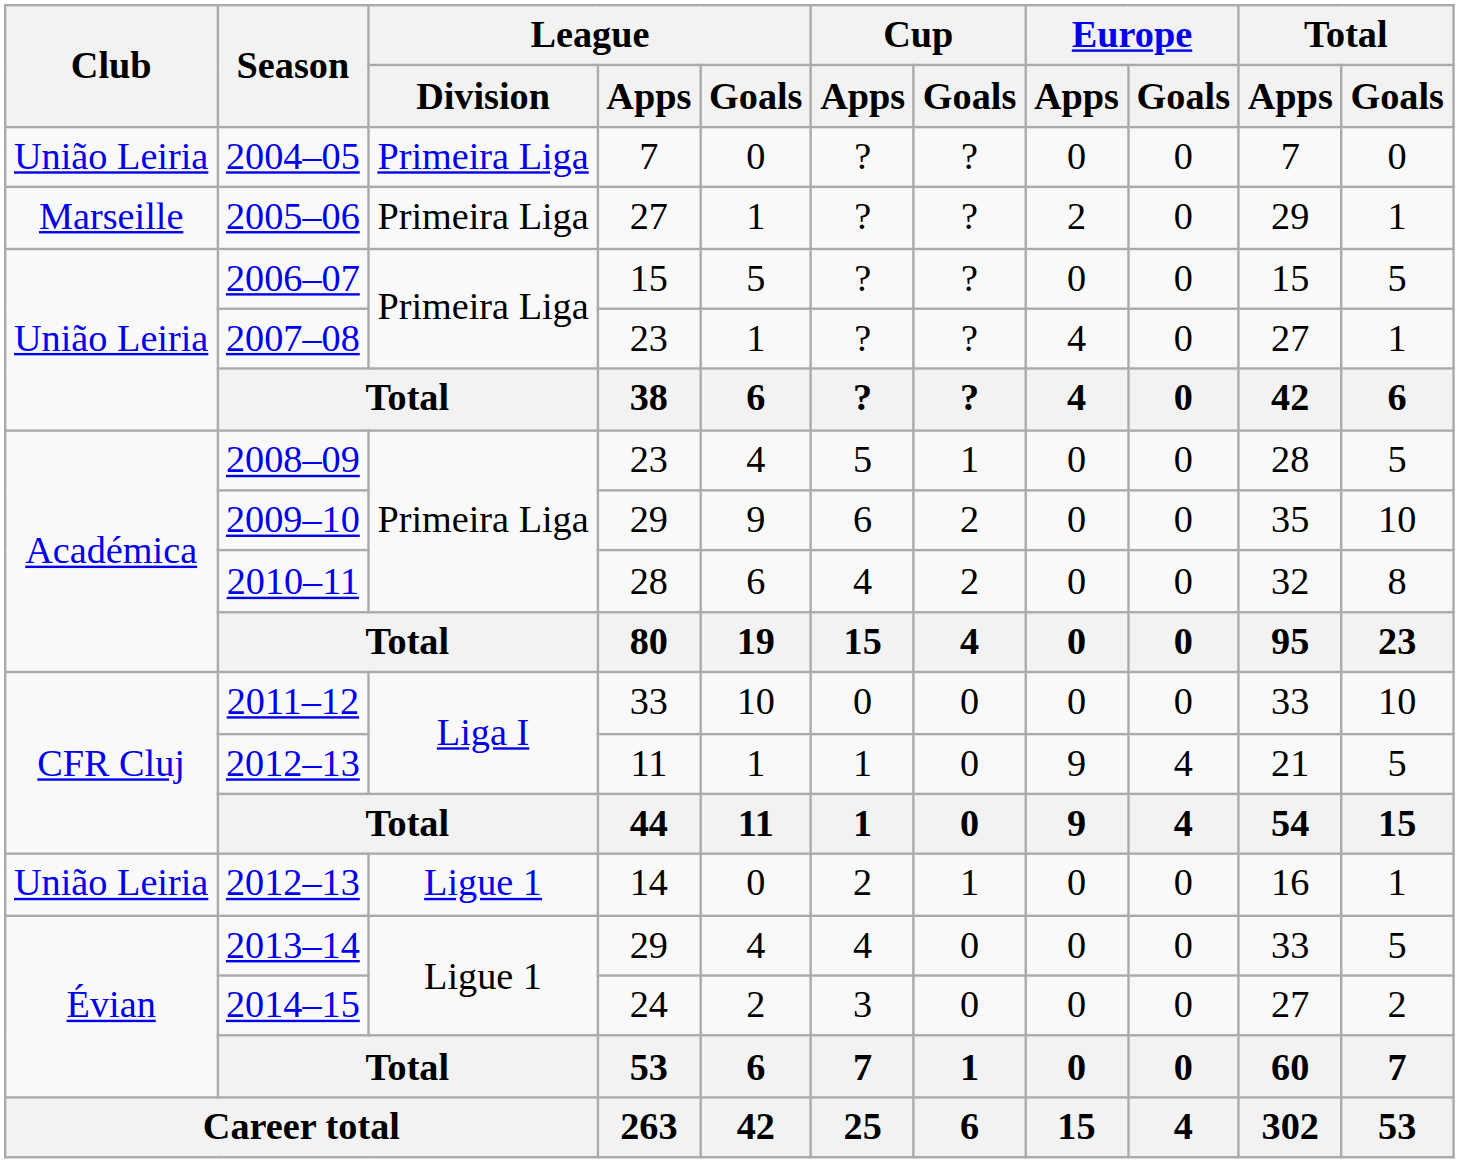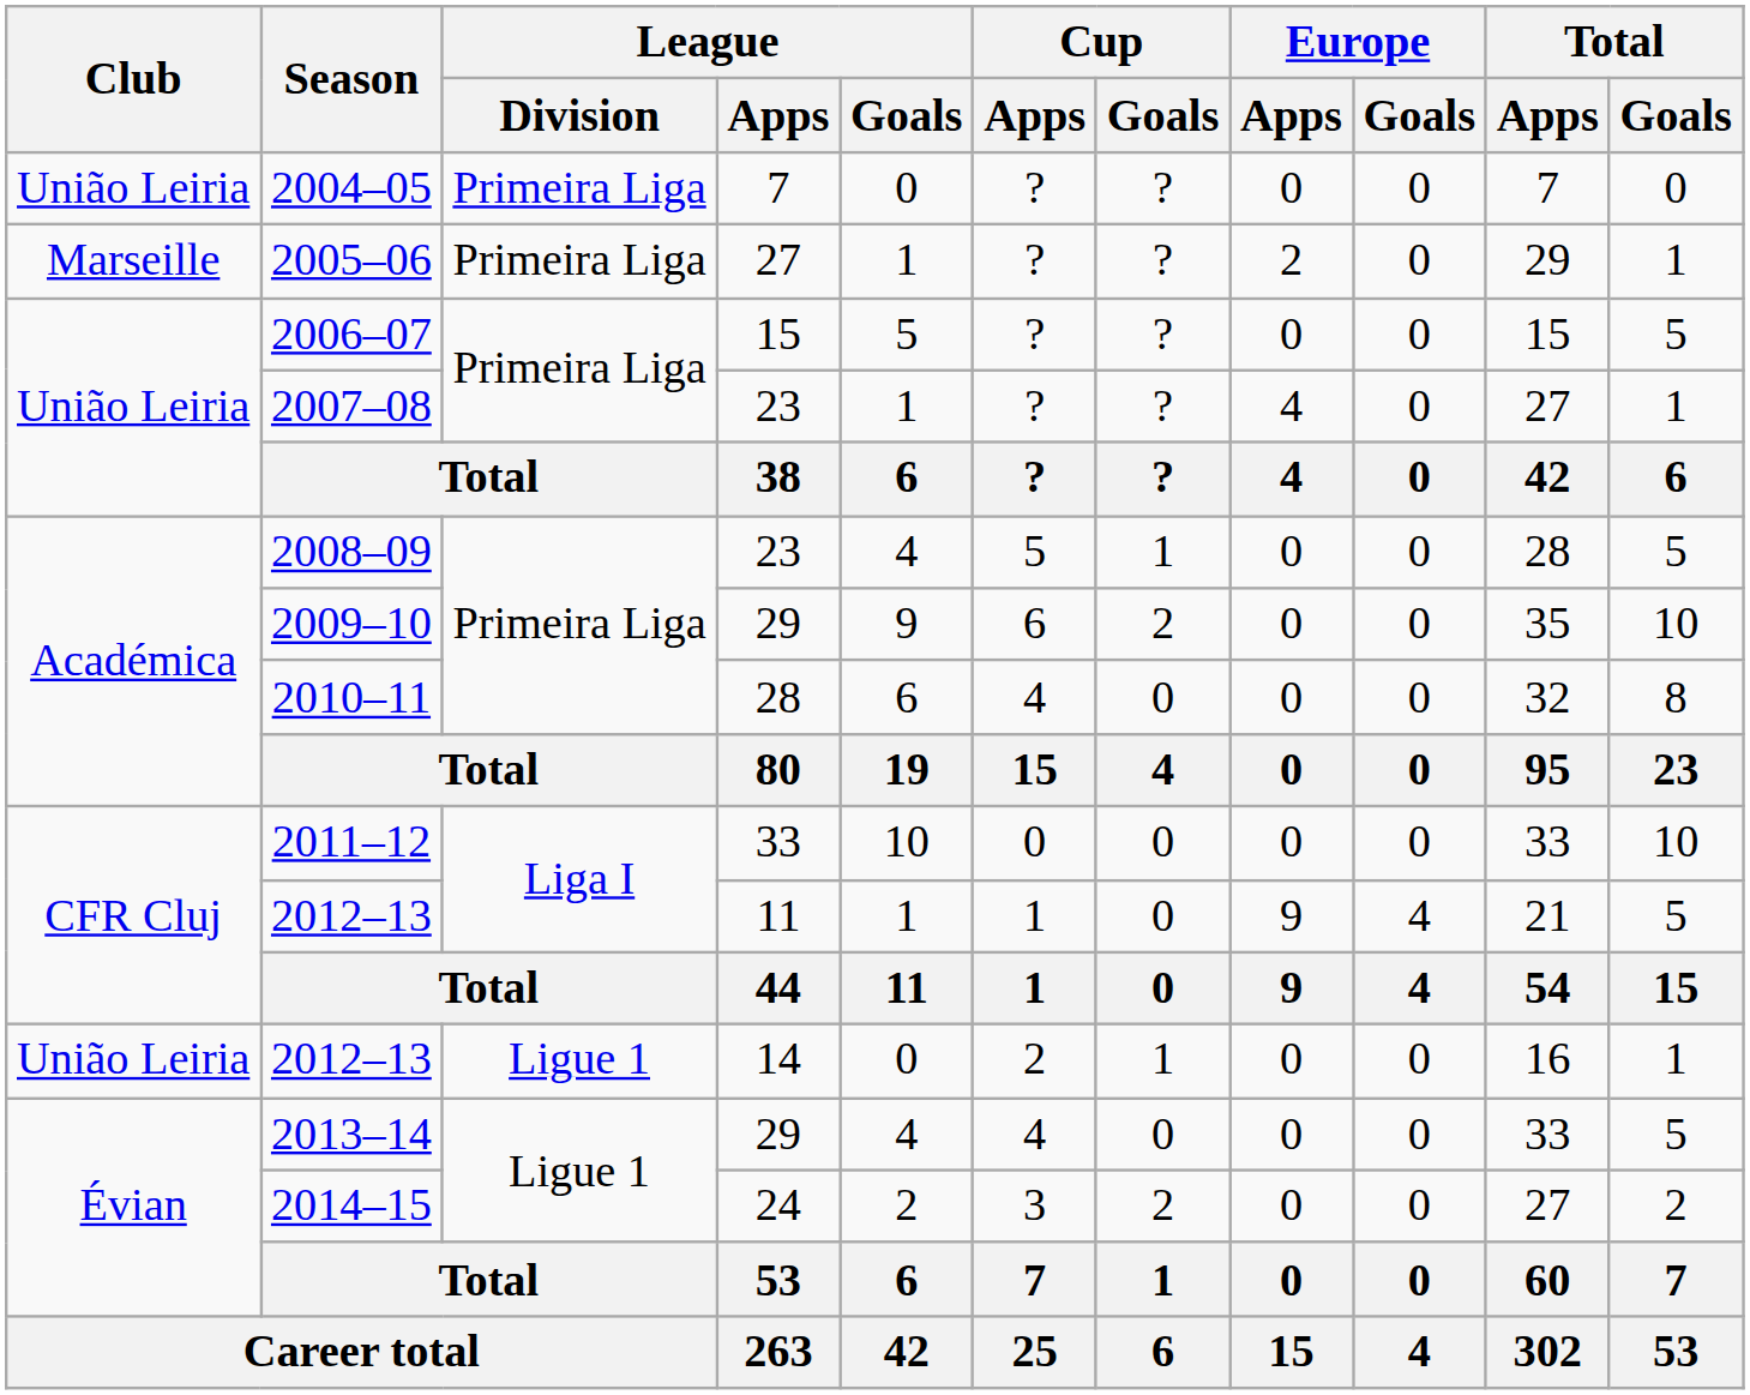2010–11 | Cup / Goals: 2 -> 0
2014–15 | Cup / Goals: 0 -> 2
